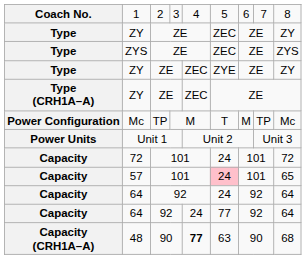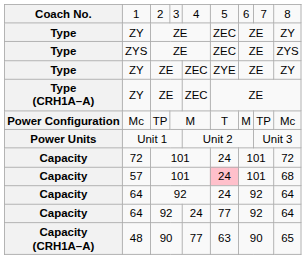57 | column 9: 65 -> 68
48 | column 5: bold -> normal
48 | column 9: 68 -> 65
